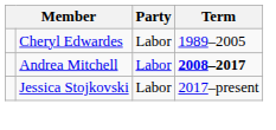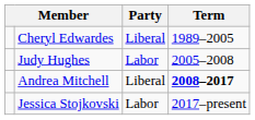Cheryl Edwardes | Party: Labor -> Liberal
+ row: Judy Hughes | Labor | 2005–2008
Andrea Mitchell | Party: Labor -> Liberal
